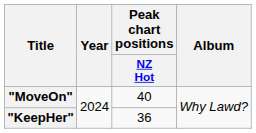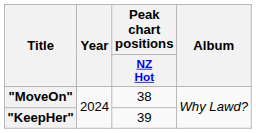"MoveOn" | Peak chart positions / NZ Hot: 40 -> 38
"KeepHer" | Peak chart positions / NZ Hot: 36 -> 39
